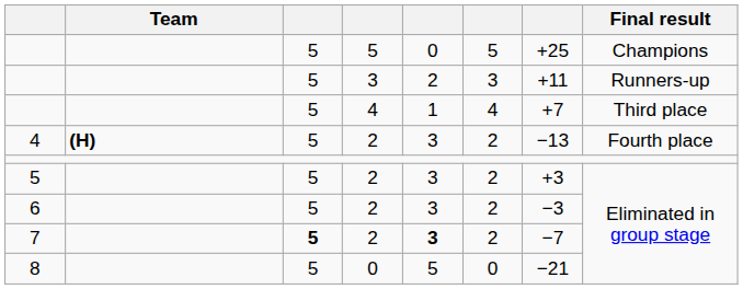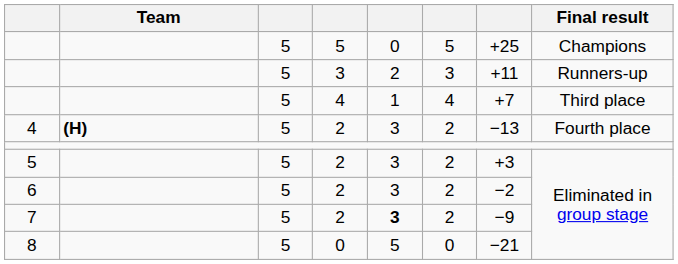6 | column 7: −3 -> −2
7 | column 3: bold -> normal
7 | column 7: −7 -> −9
